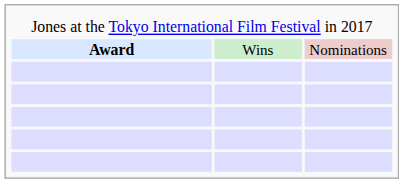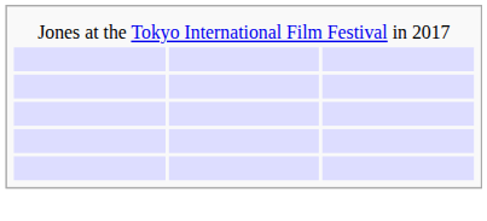- row: Award | Wins | Nominations
